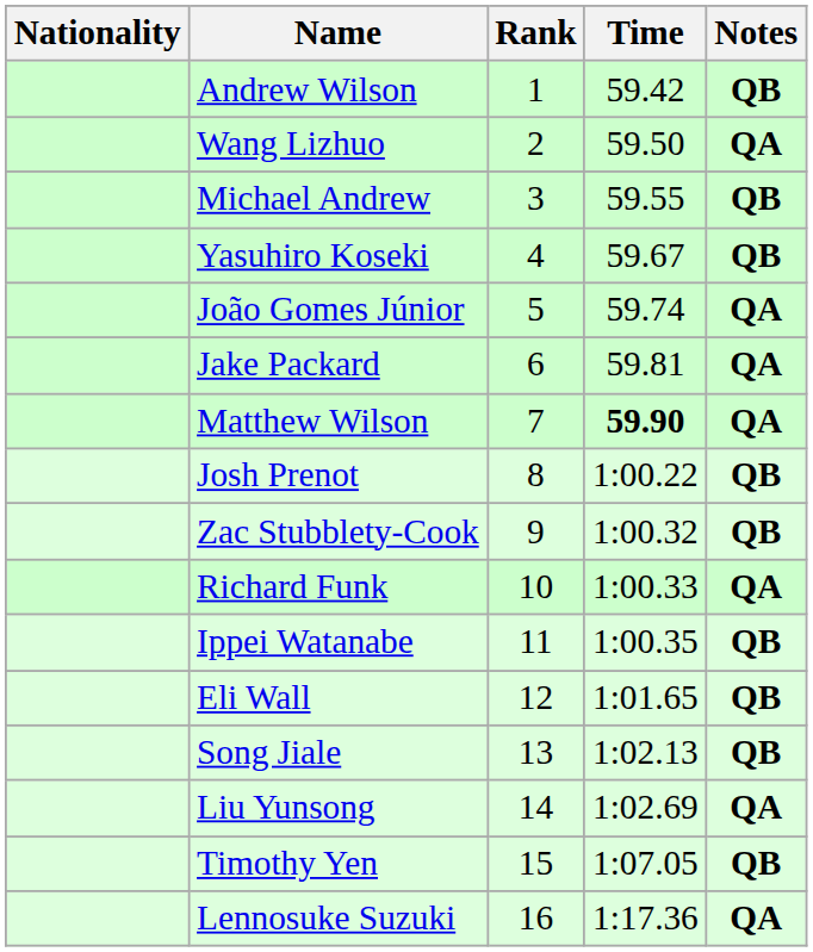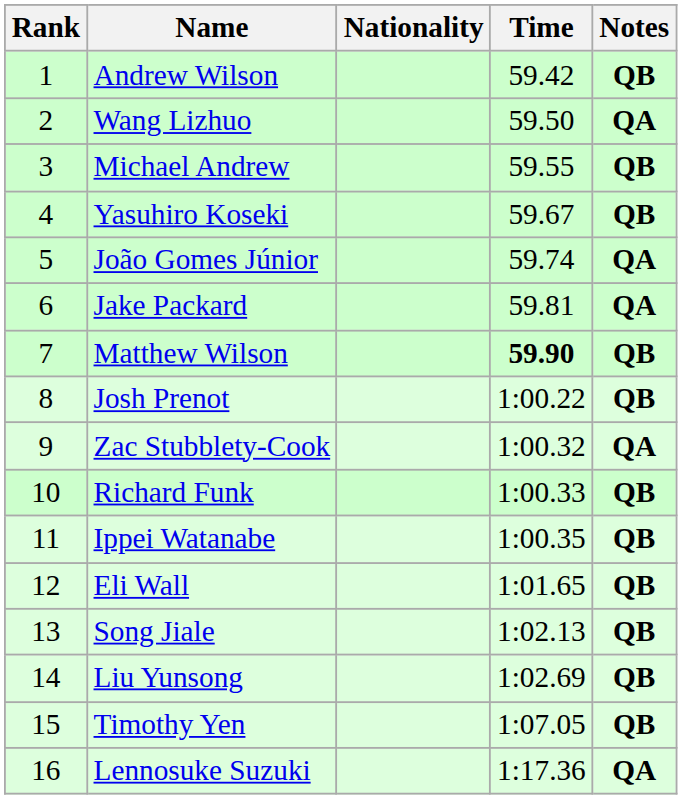columns swapped: Rank <-> Nationality
Matthew Wilson | Notes: QA -> QB
Zac Stubblety-Cook | Notes: QB -> QA
Richard Funk | Notes: QA -> QB
Liu Yunsong | Notes: QA -> QB
